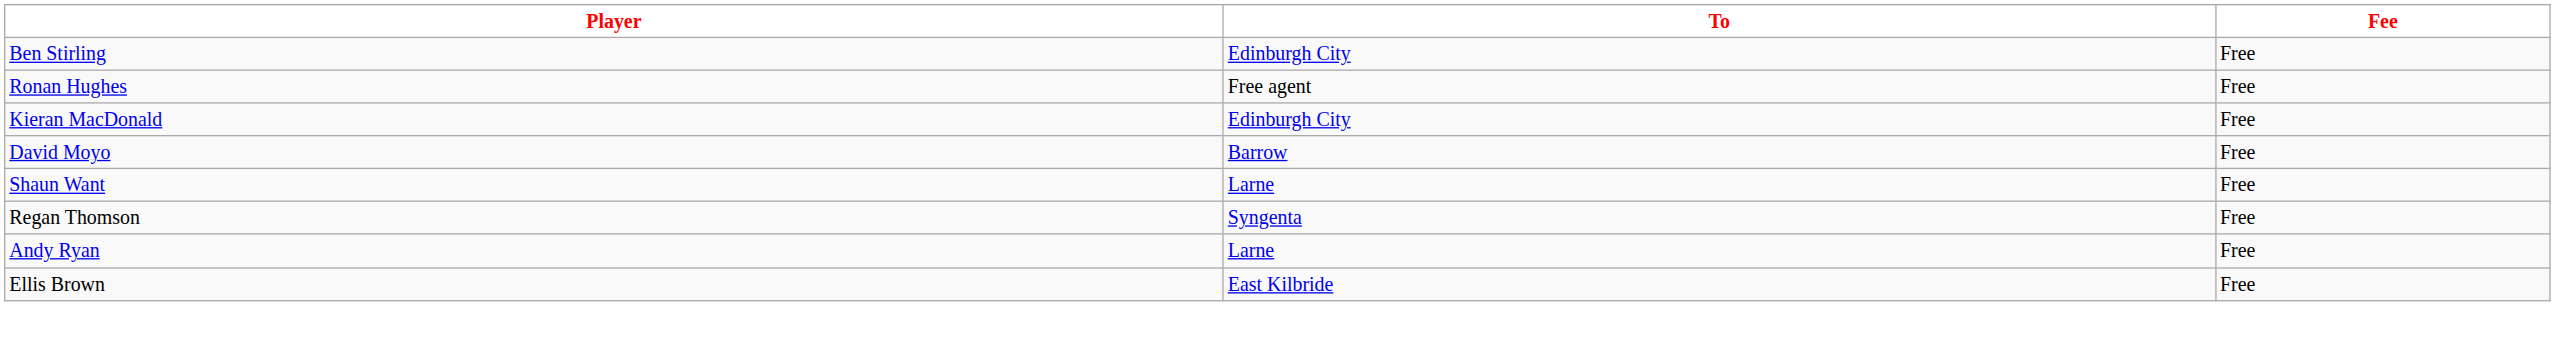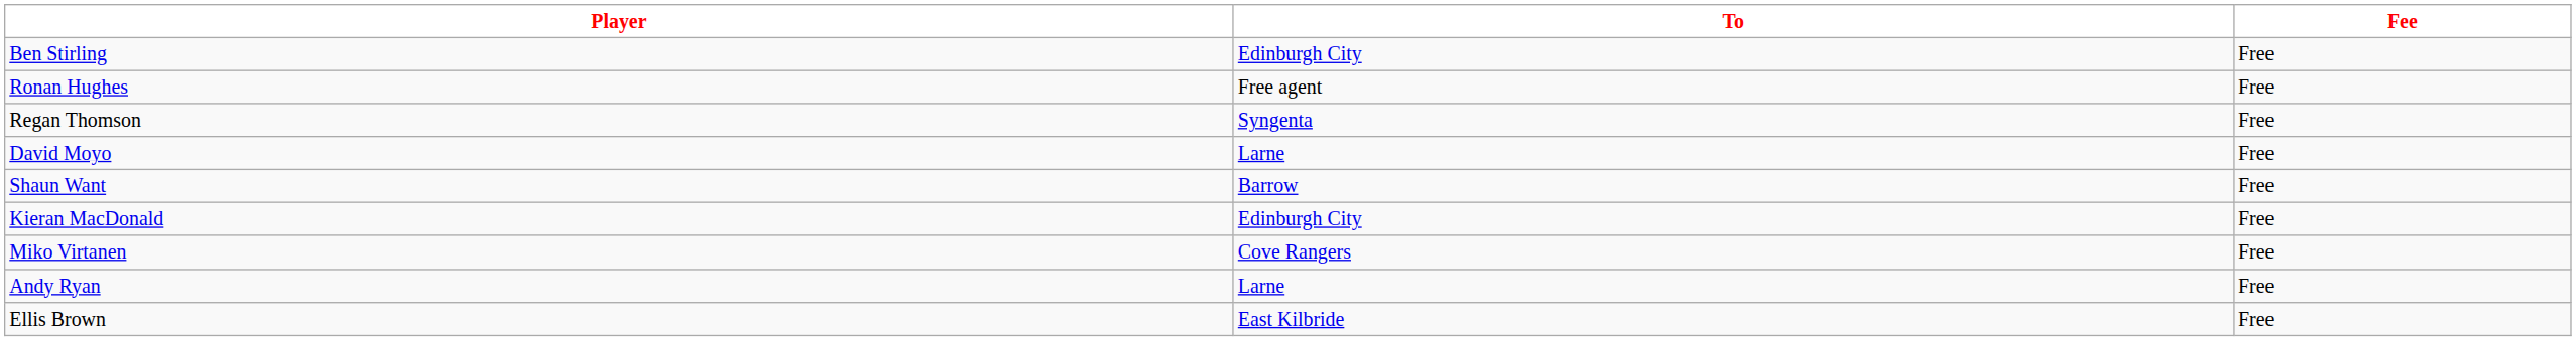rows swapped: Kieran MacDonald <-> Regan Thomson
David Moyo | To: Barrow -> Larne
Shaun Want | To: Larne -> Barrow
+ row: Miko Virtanen | Cove Rangers | Free
